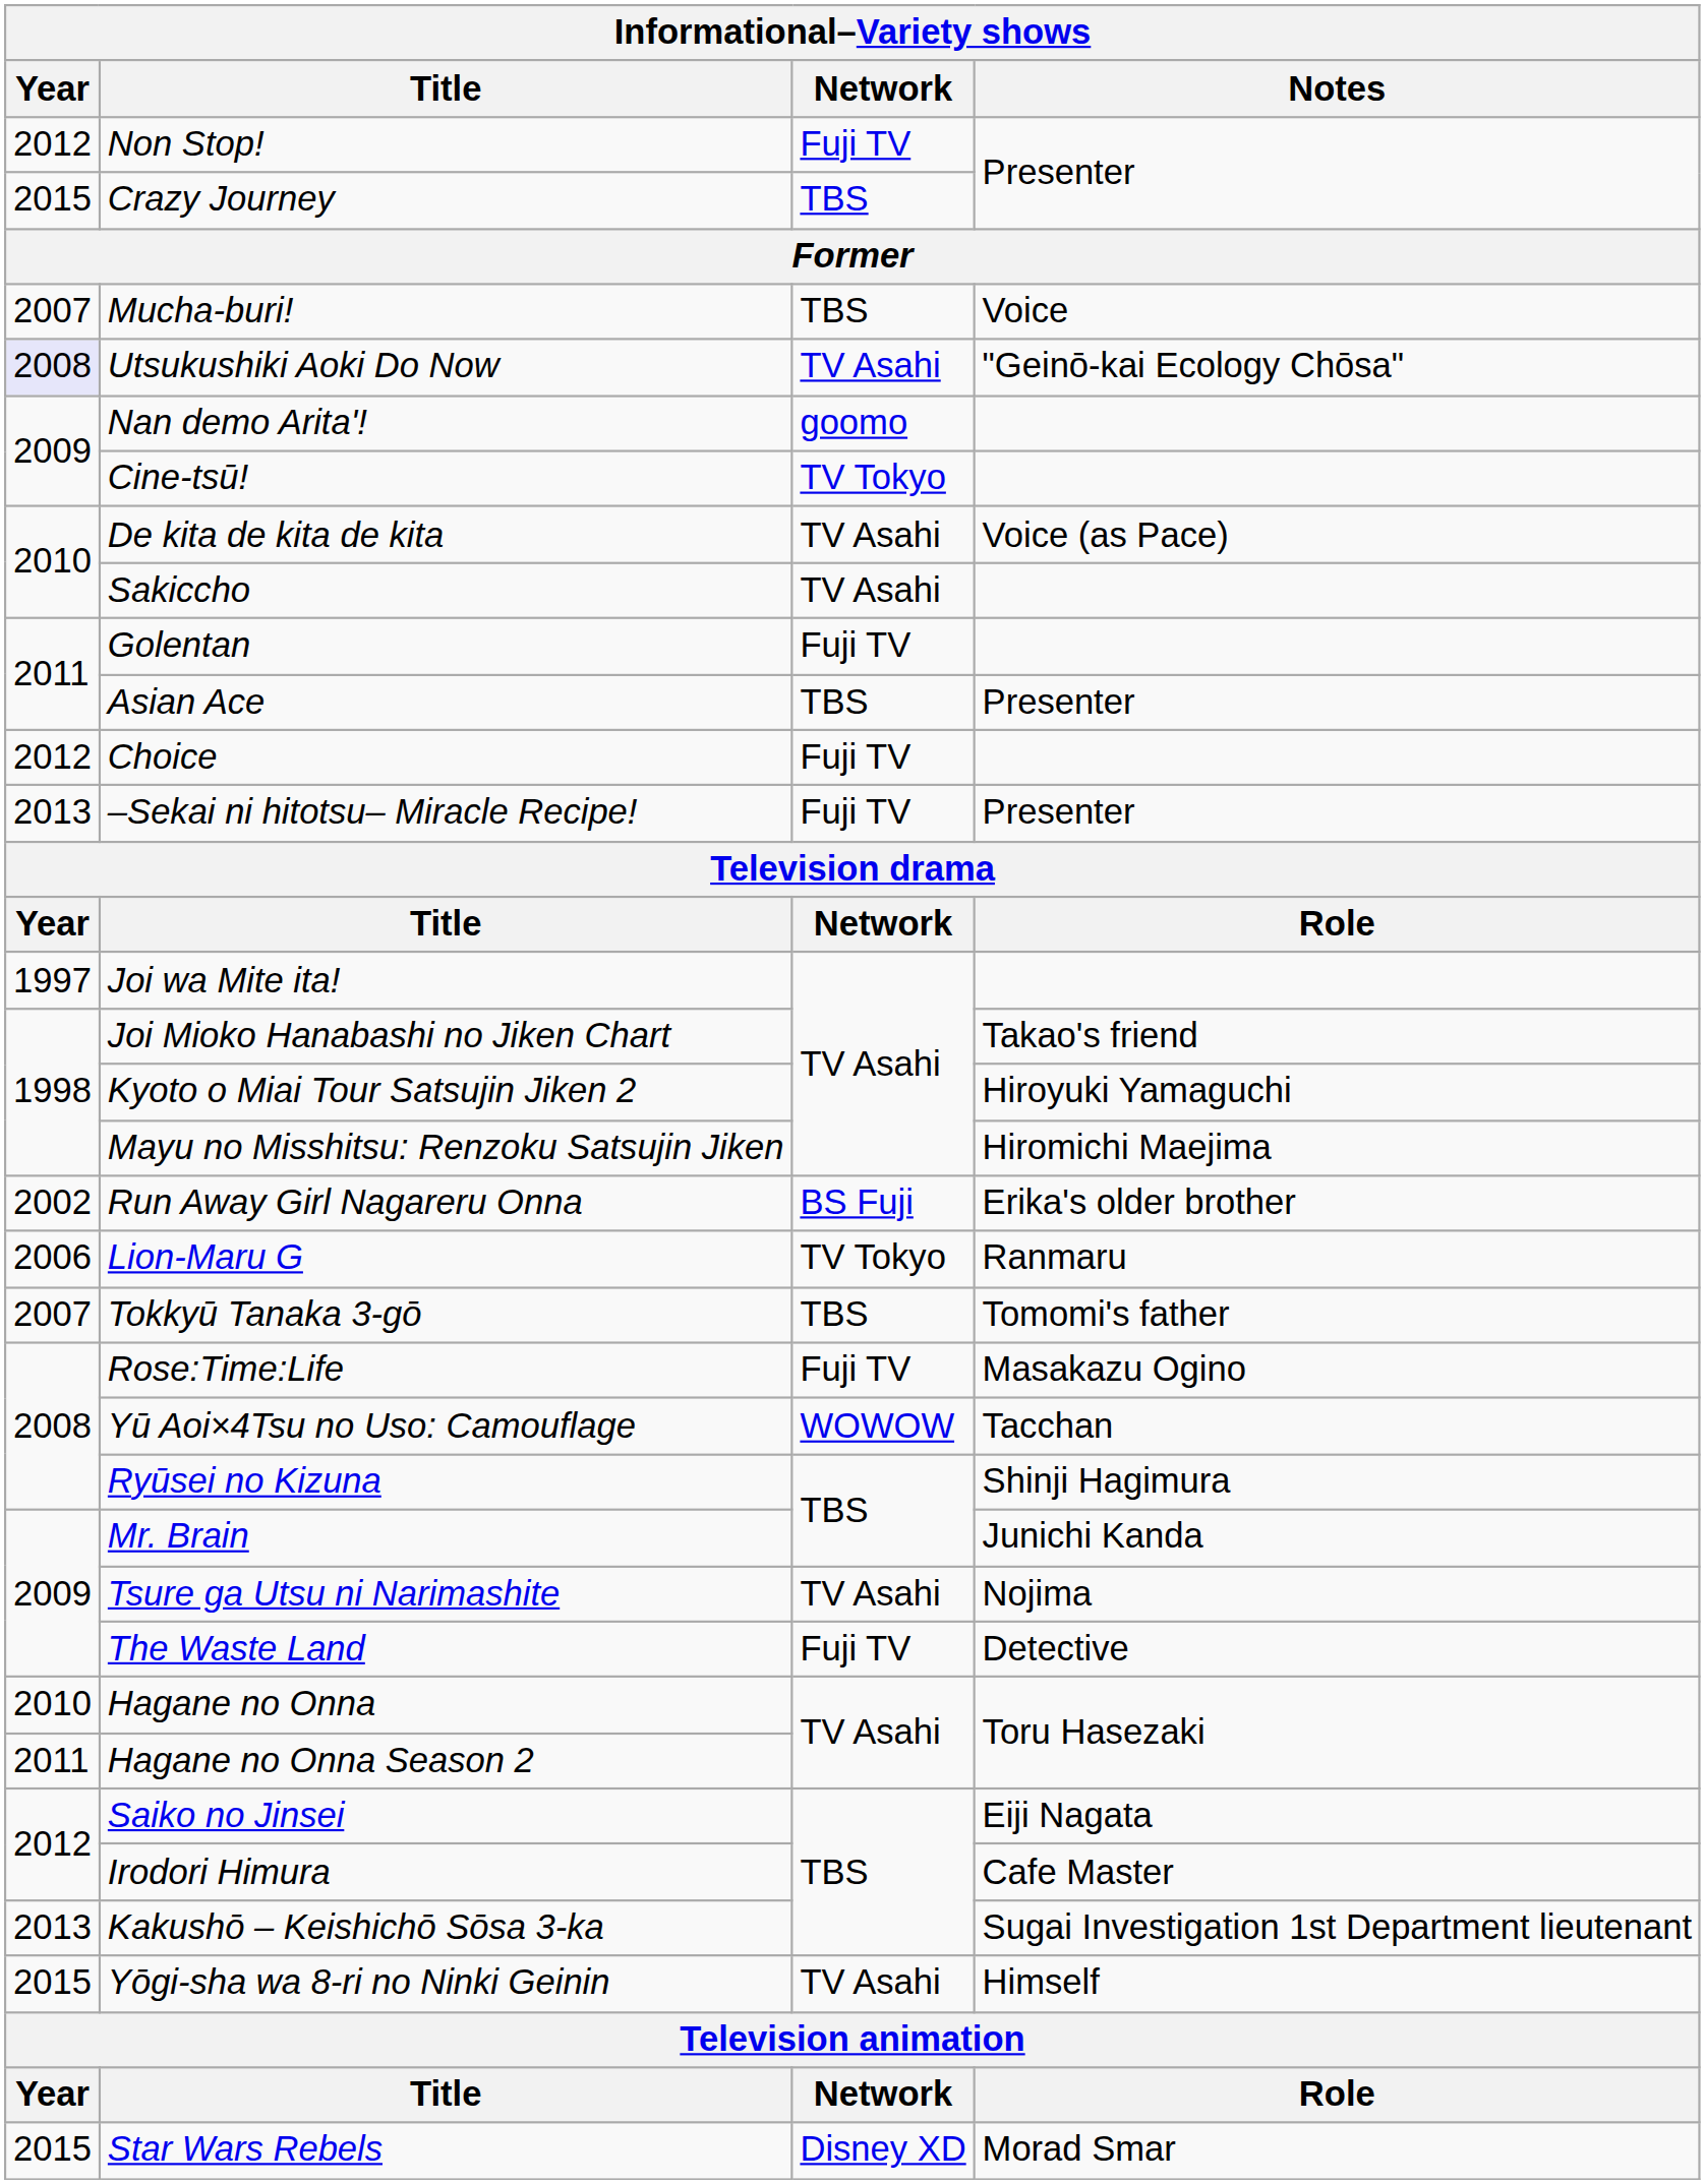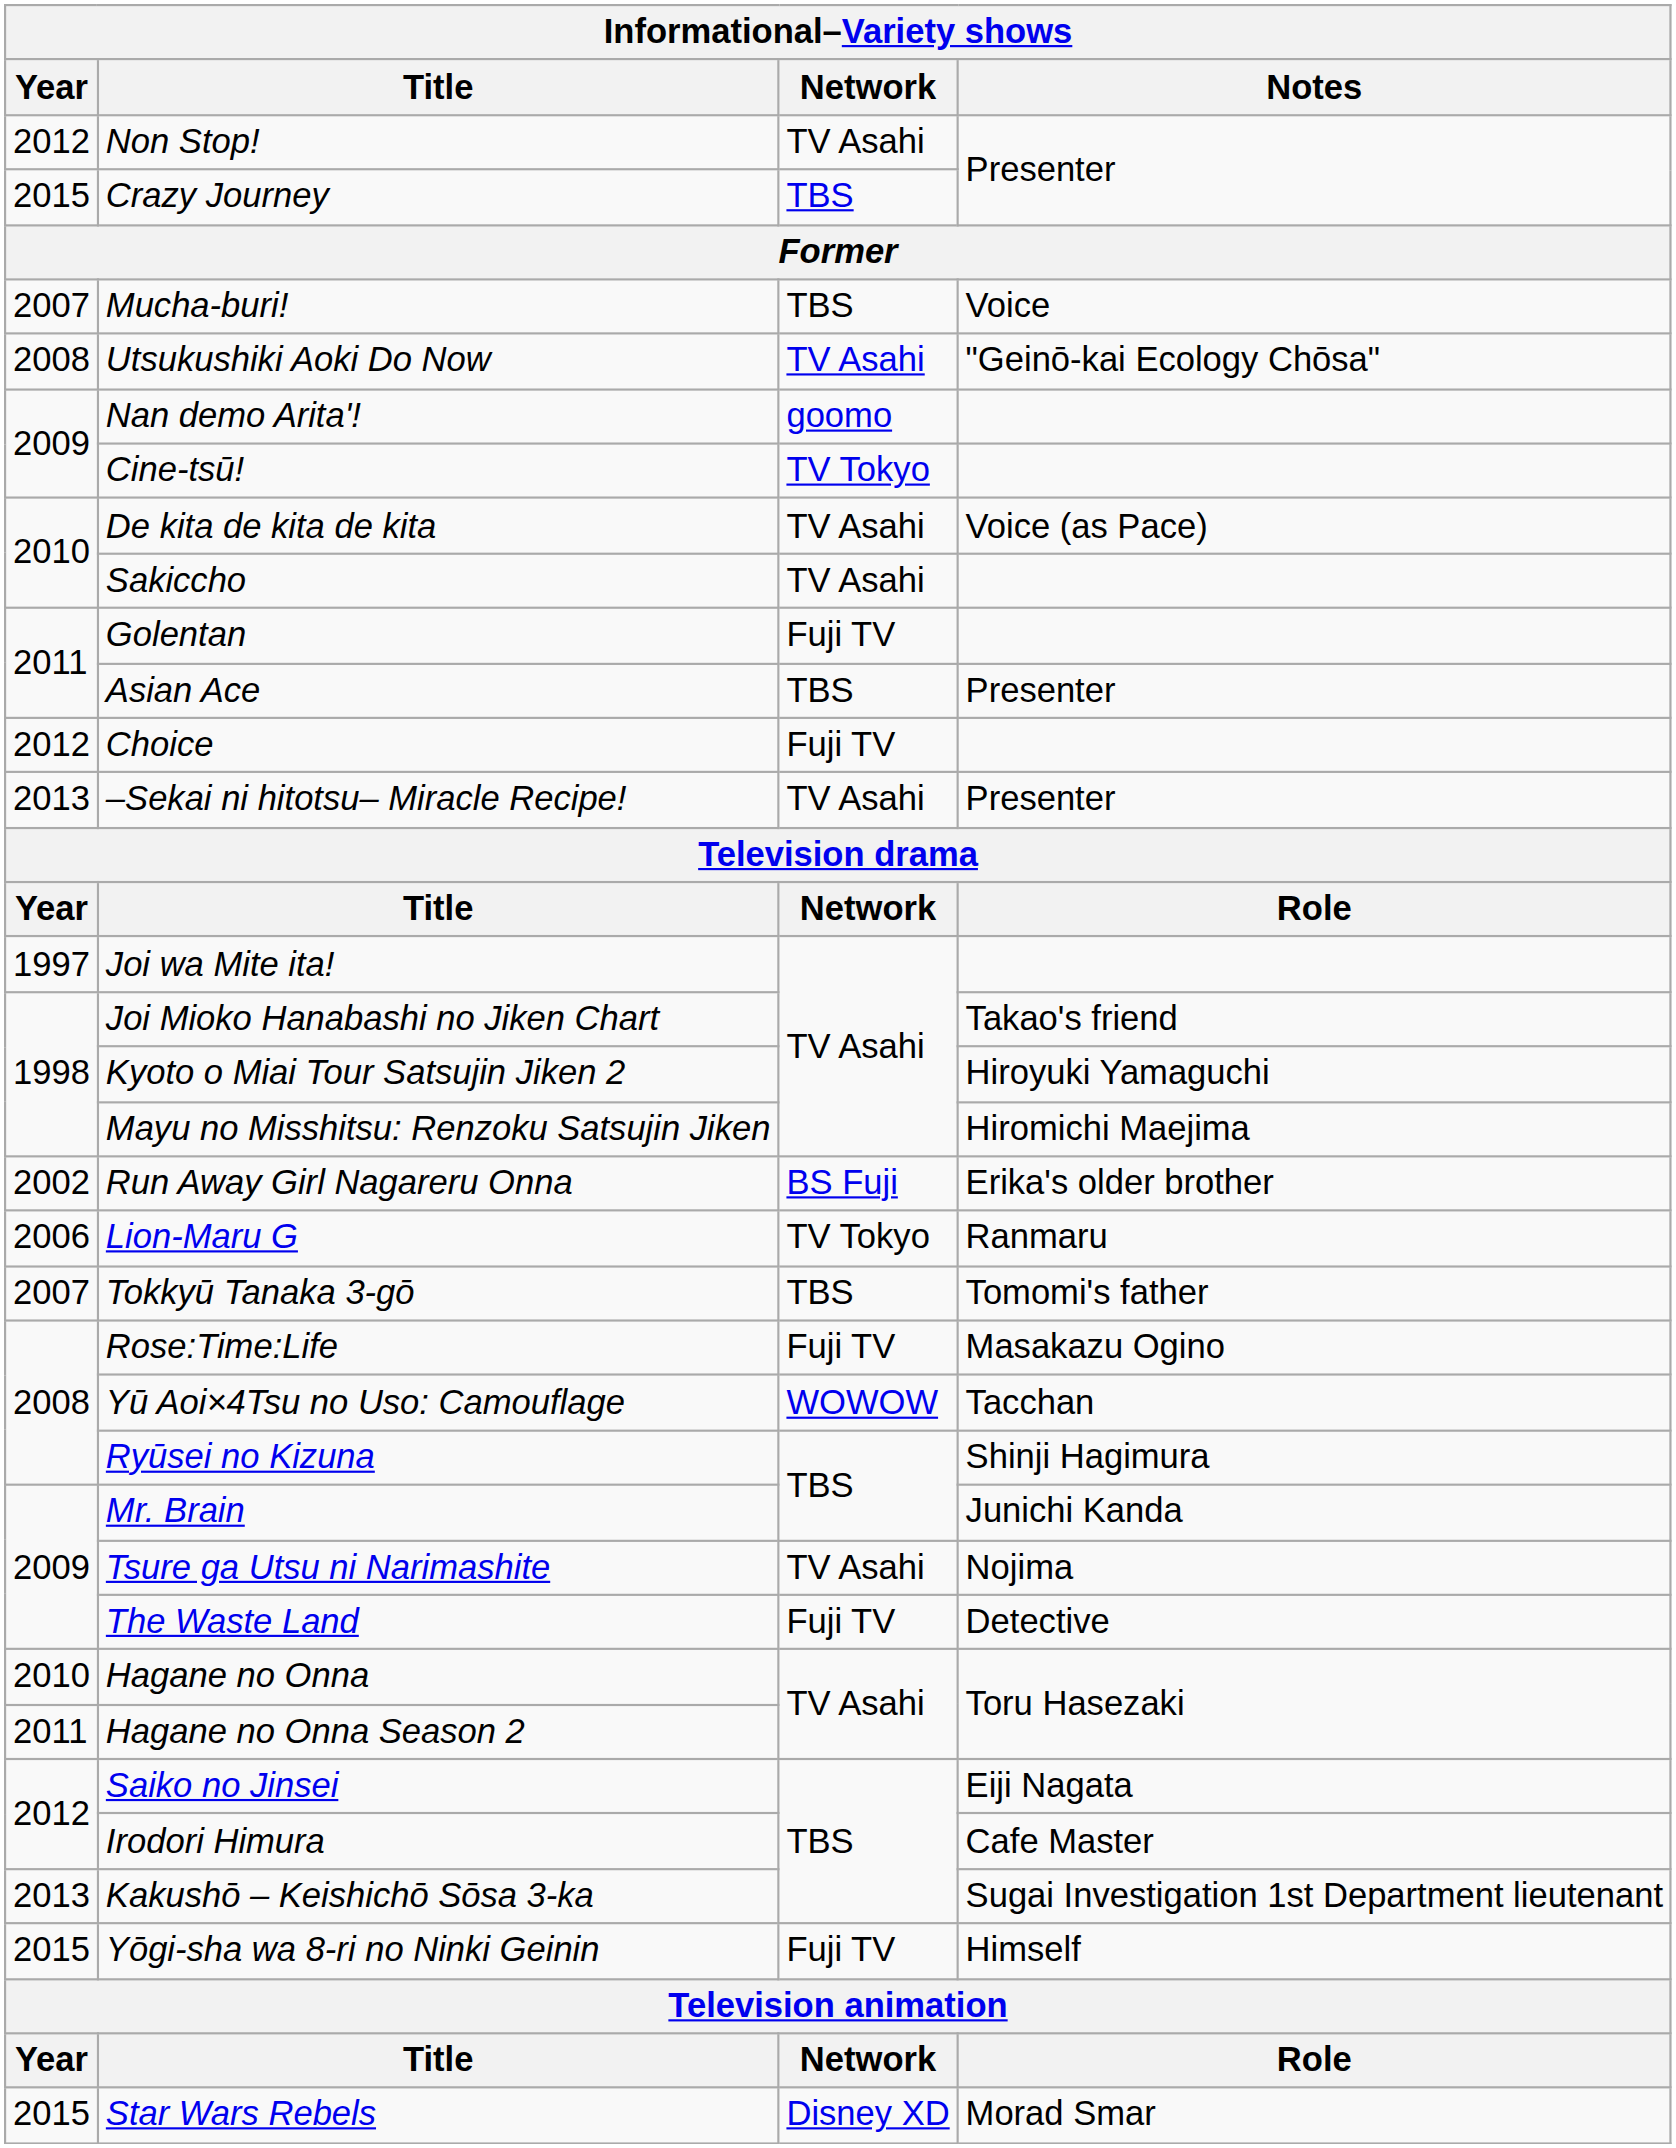Non Stop! | Network: Fuji TV -> TV Asahi
Utsukushiki Aoki Do Now | Year: lavender background -> no background
–Sekai ni hitotsu– Miracle Recipe! | Network: Fuji TV -> TV Asahi
Yōgi-sha wa 8-ri no Ninki Geinin | Network: TV Asahi -> Fuji TV
